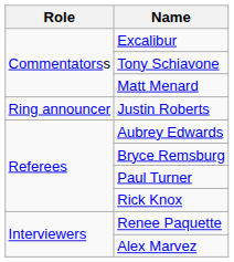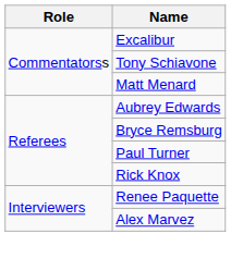- row: Ring announcer | Justin Roberts
